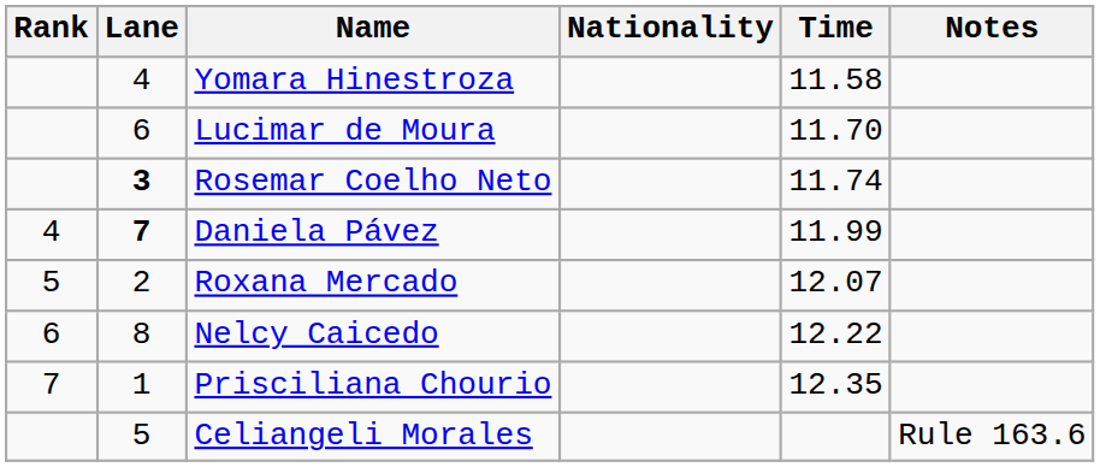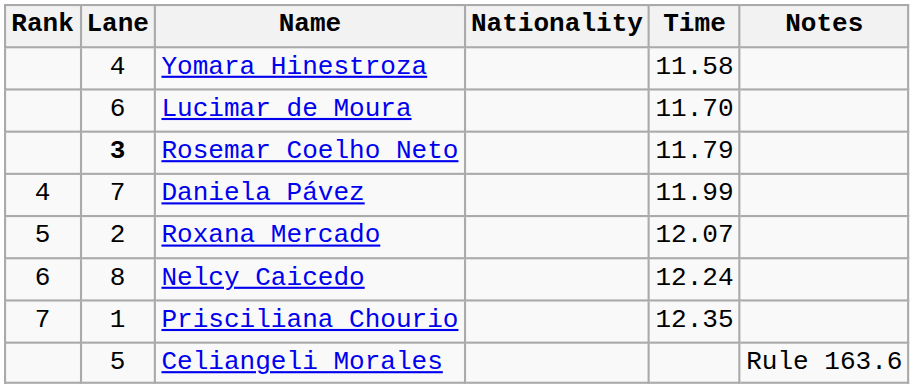Rosemar Coelho Neto | Time: 11.74 -> 11.79
Daniela Pávez | Lane: bold -> normal
Nelcy Caicedo | Time: 12.22 -> 12.24
